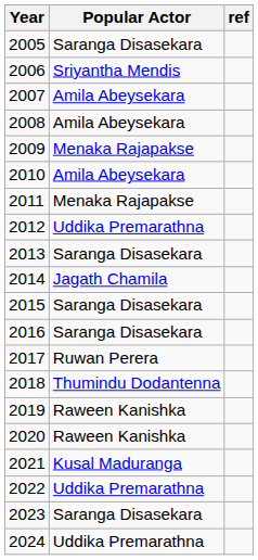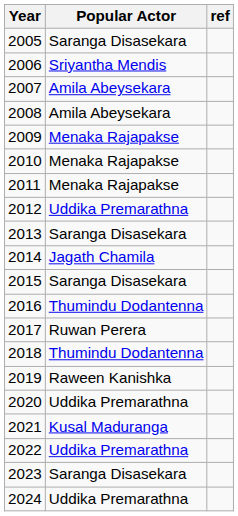2010 | Popular Actor: Amila Abeysekara -> Menaka Rajapakse
2016 | Popular Actor: Saranga Disasekara -> Thumindu Dodantenna
2020 | Popular Actor: Raween Kanishka -> Uddika Premarathna
